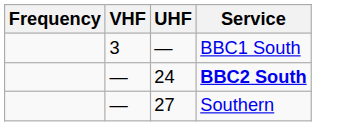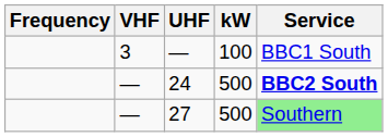+ column: kW | 100 | 500 | 500
27 | Service: no background -> lightgreen background
